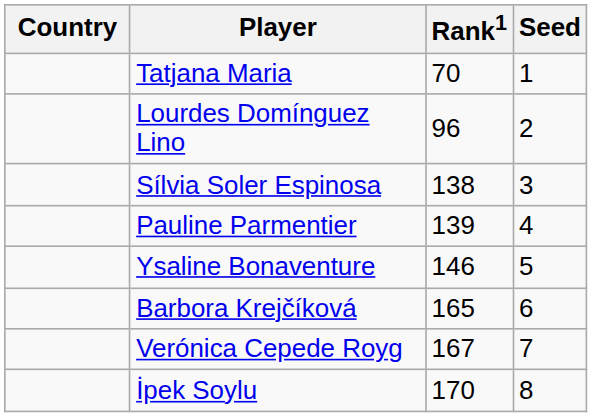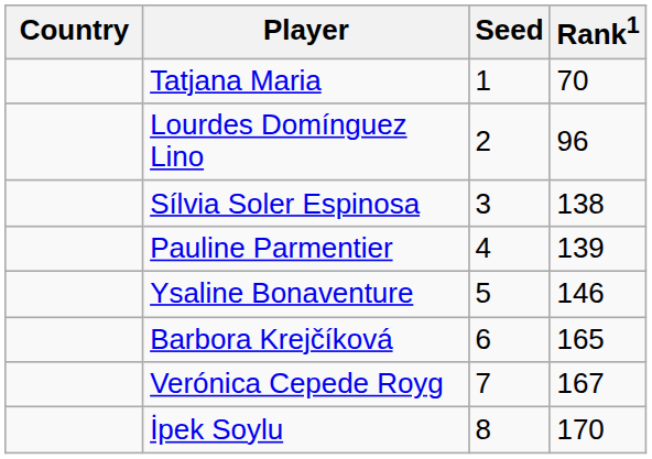columns swapped: Rank1 <-> Seed
